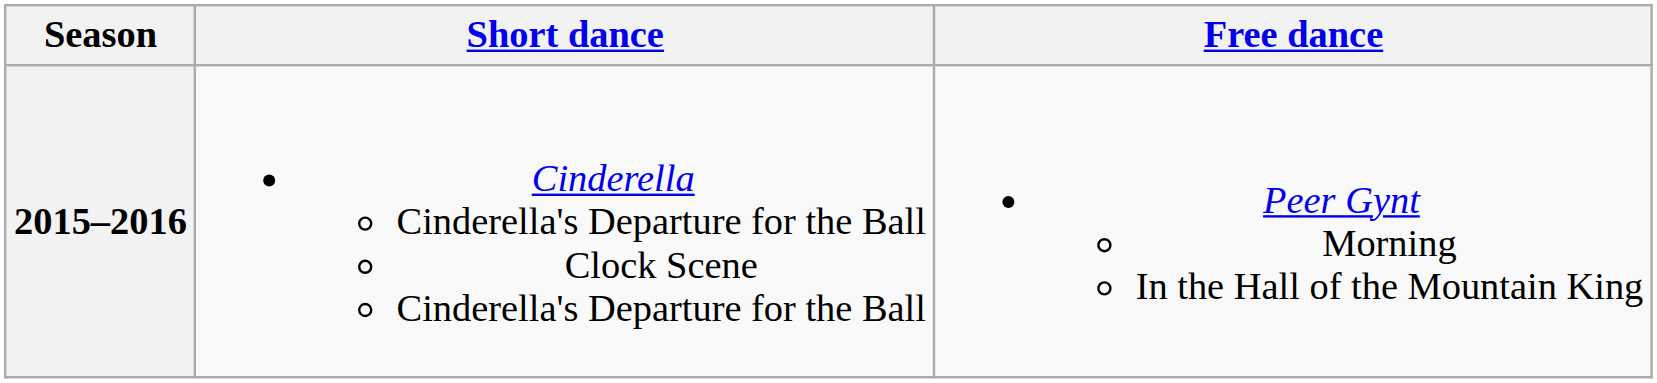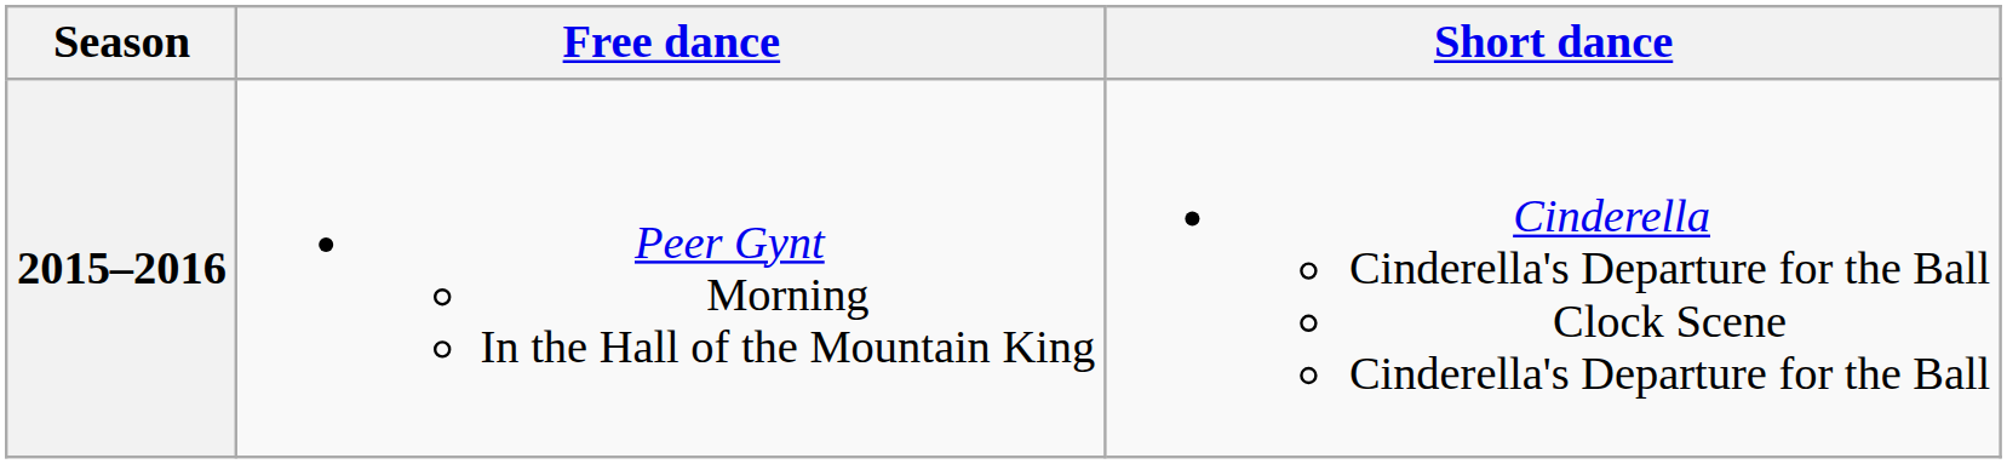columns swapped: Short dance <-> Free dance
